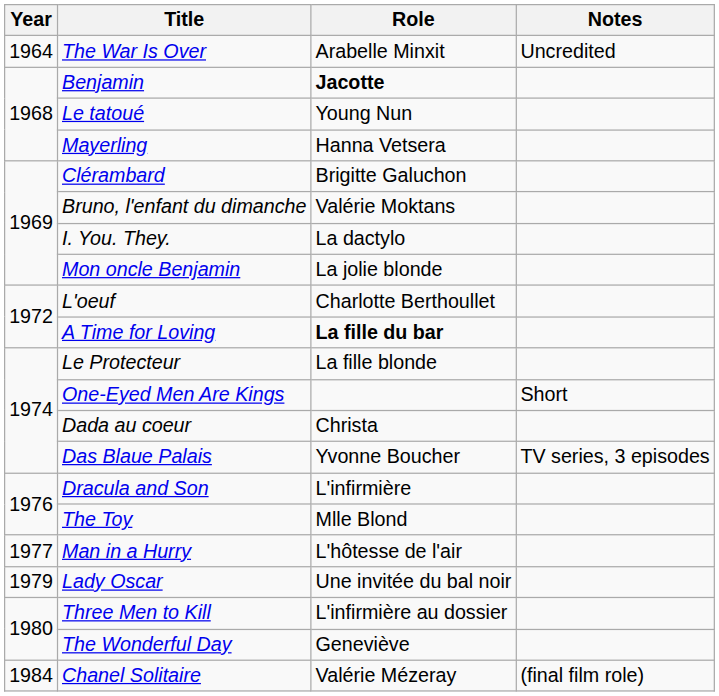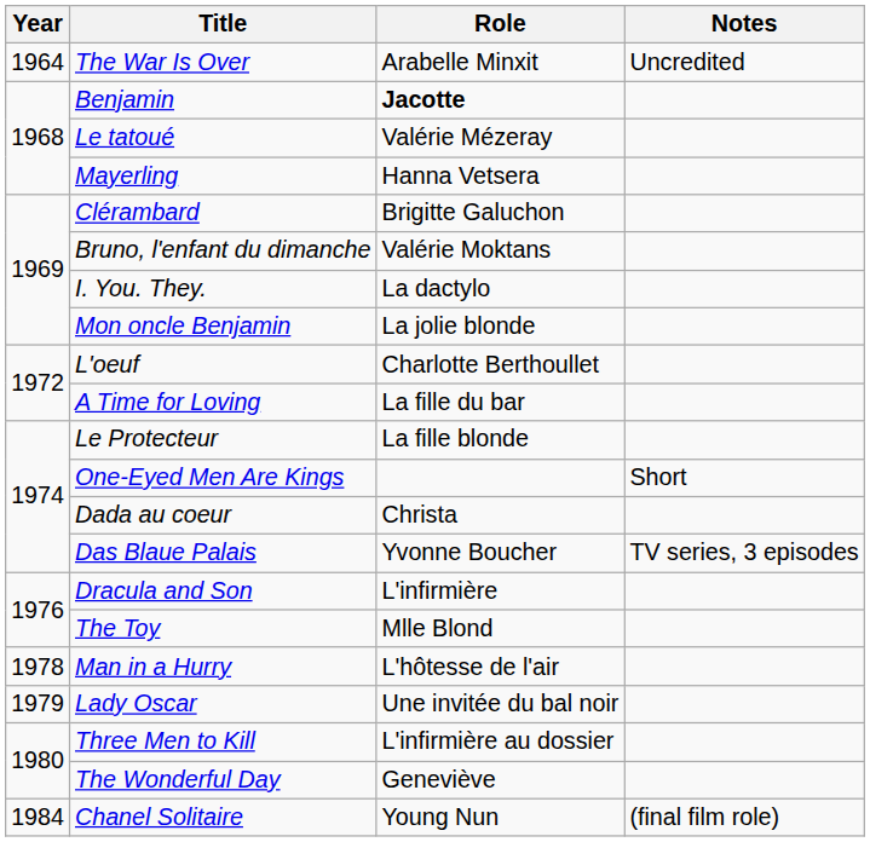Le tatoué | Role: Young Nun -> Valérie Mézeray
A Time for Loving | Role: bold -> normal
Man in a Hurry | Year: 1977 -> 1978
Chanel Solitaire | Role: Valérie Mézeray -> Young Nun
